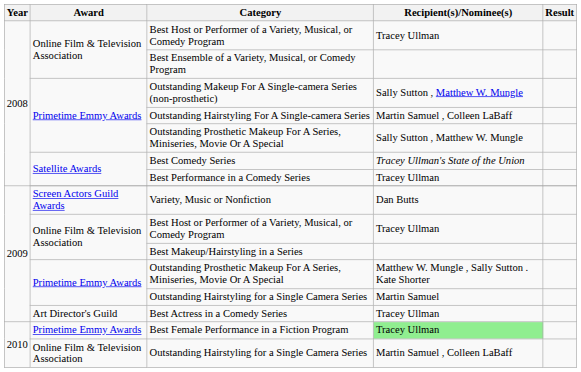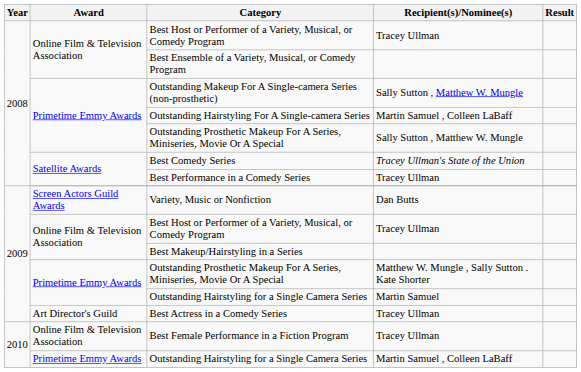Best Female Performance in a Fiction Program | Award: Primetime Emmy Awards -> Online Film & Television Association
Best Female Performance in a Fiction Program | Recipient(s)/Nominee(s): lightgreen background -> no background
2010 / Outstanding Hairstyling for a Single Camera Series | Award: Online Film & Television Association -> Primetime Emmy Awards
